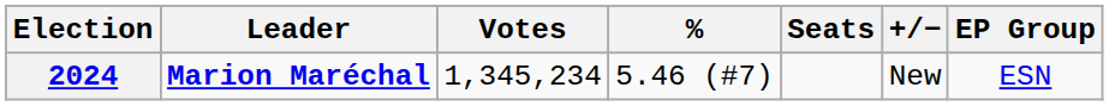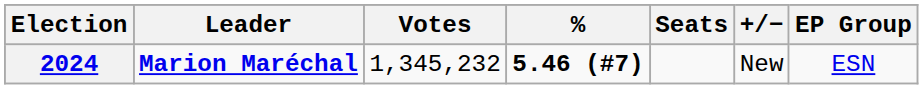2024 | Votes: 1,345,234 -> 1,345,232
2024 | %: normal -> bold
